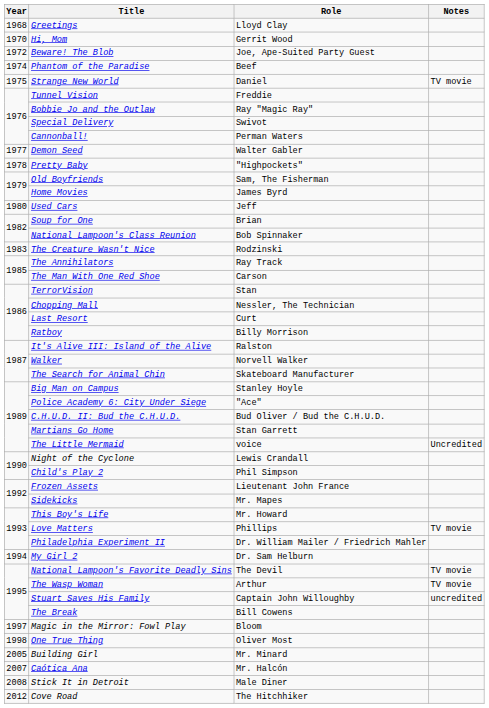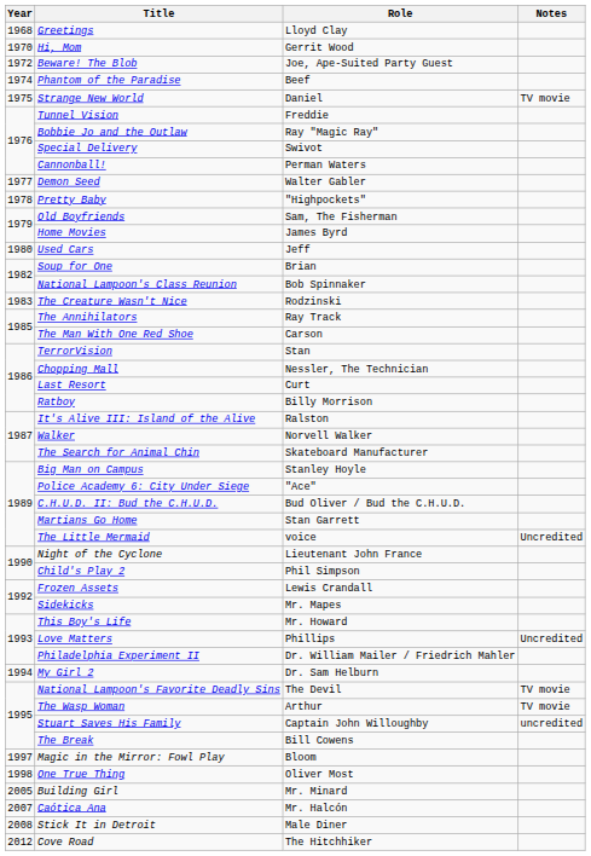Night of the Cyclone | Role: Lewis Crandall -> Lieutenant John France
Frozen Assets | Role: Lieutenant John France -> Lewis Crandall
Love Matters | Notes: TV movie -> Uncredited
